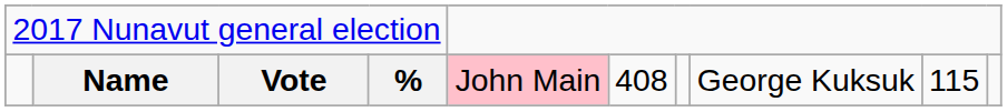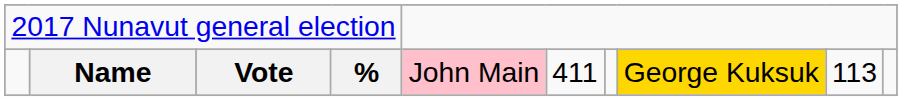Name | column 6: 408 -> 411
Name | column 8: no background -> gold background
Name | column 9: 115 -> 113
